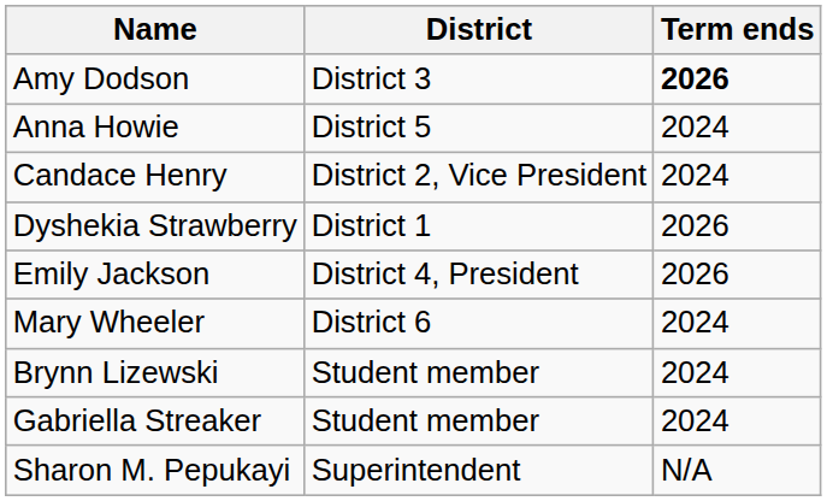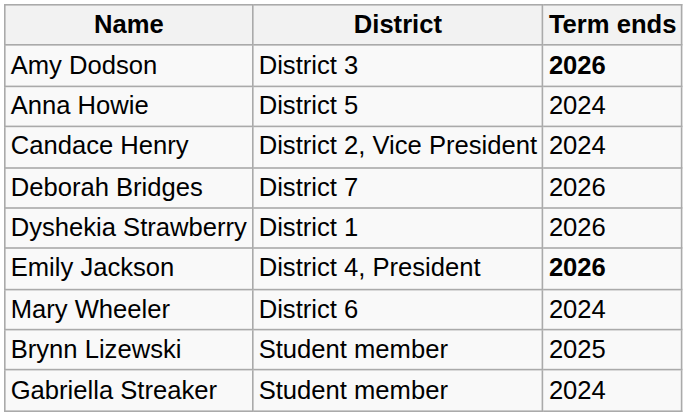+ row: Deborah Bridges | District 7 | 2026
Emily Jackson | Term ends: normal -> bold
Brynn Lizewski | Term ends: 2024 -> 2025
- row: Sharon M. Pepukayi | Superintendent | N/A
